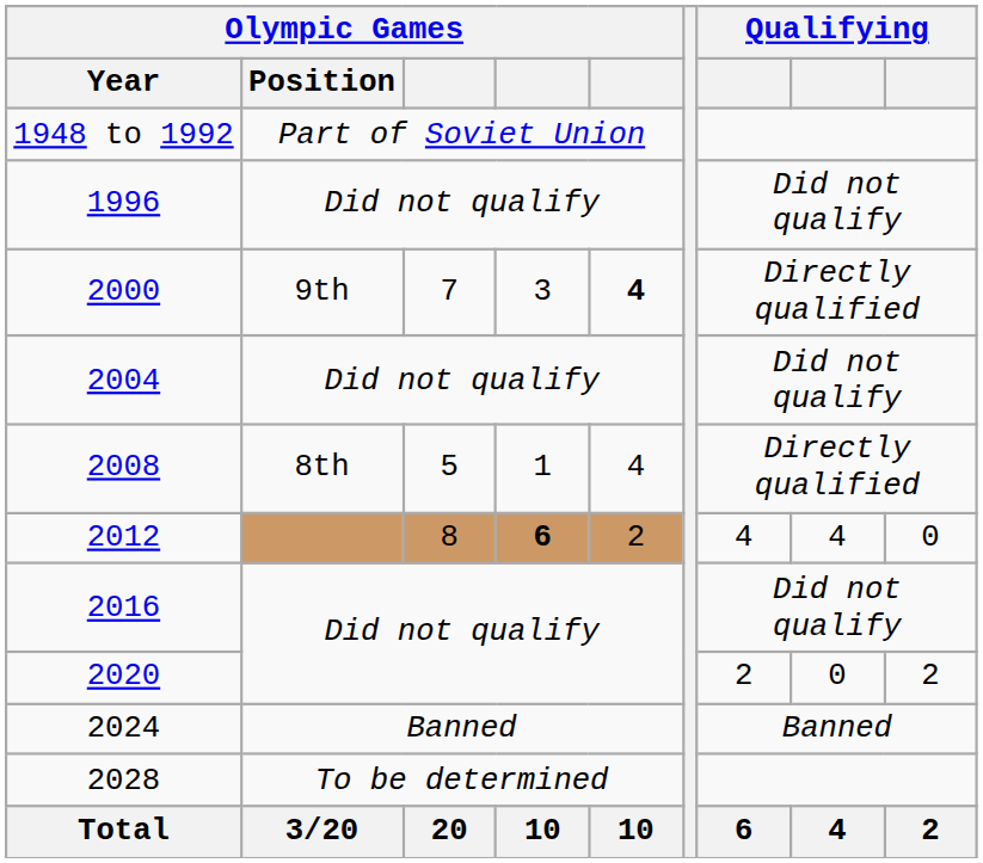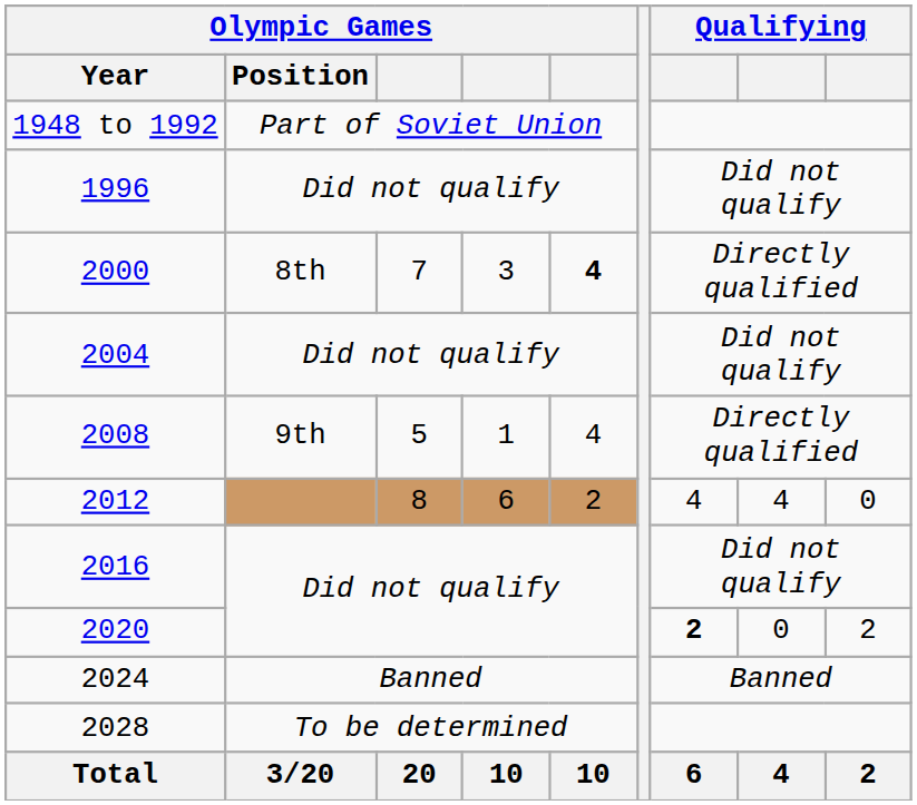2000 | Olympic Games / Position: 9th -> 8th
2008 | Olympic Games / Position: 8th -> 9th
2012 | column 4: bold -> normal
2020 | column 7: normal -> bold
